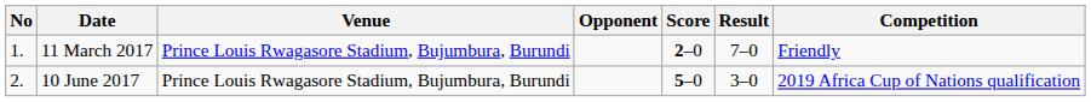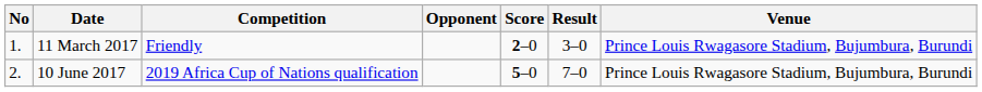columns swapped: Venue <-> Competition
11 March 2017 | Result: 7–0 -> 3–0
10 June 2017 | Result: 3–0 -> 7–0
